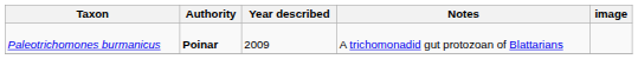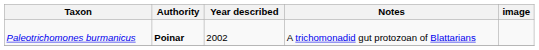Paleotrichomones burmanicus | Year described: 2009 -> 2002
